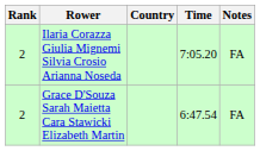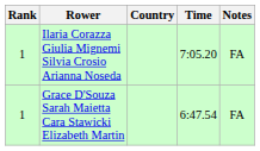Ilaria Corazza Giulia Mignemi Silvia Crosio Arianna Noseda | Rank: 2 -> 1
Grace D'Souza Sarah Maietta Cara Stawicki Elizabeth Martin | Rank: 2 -> 1
